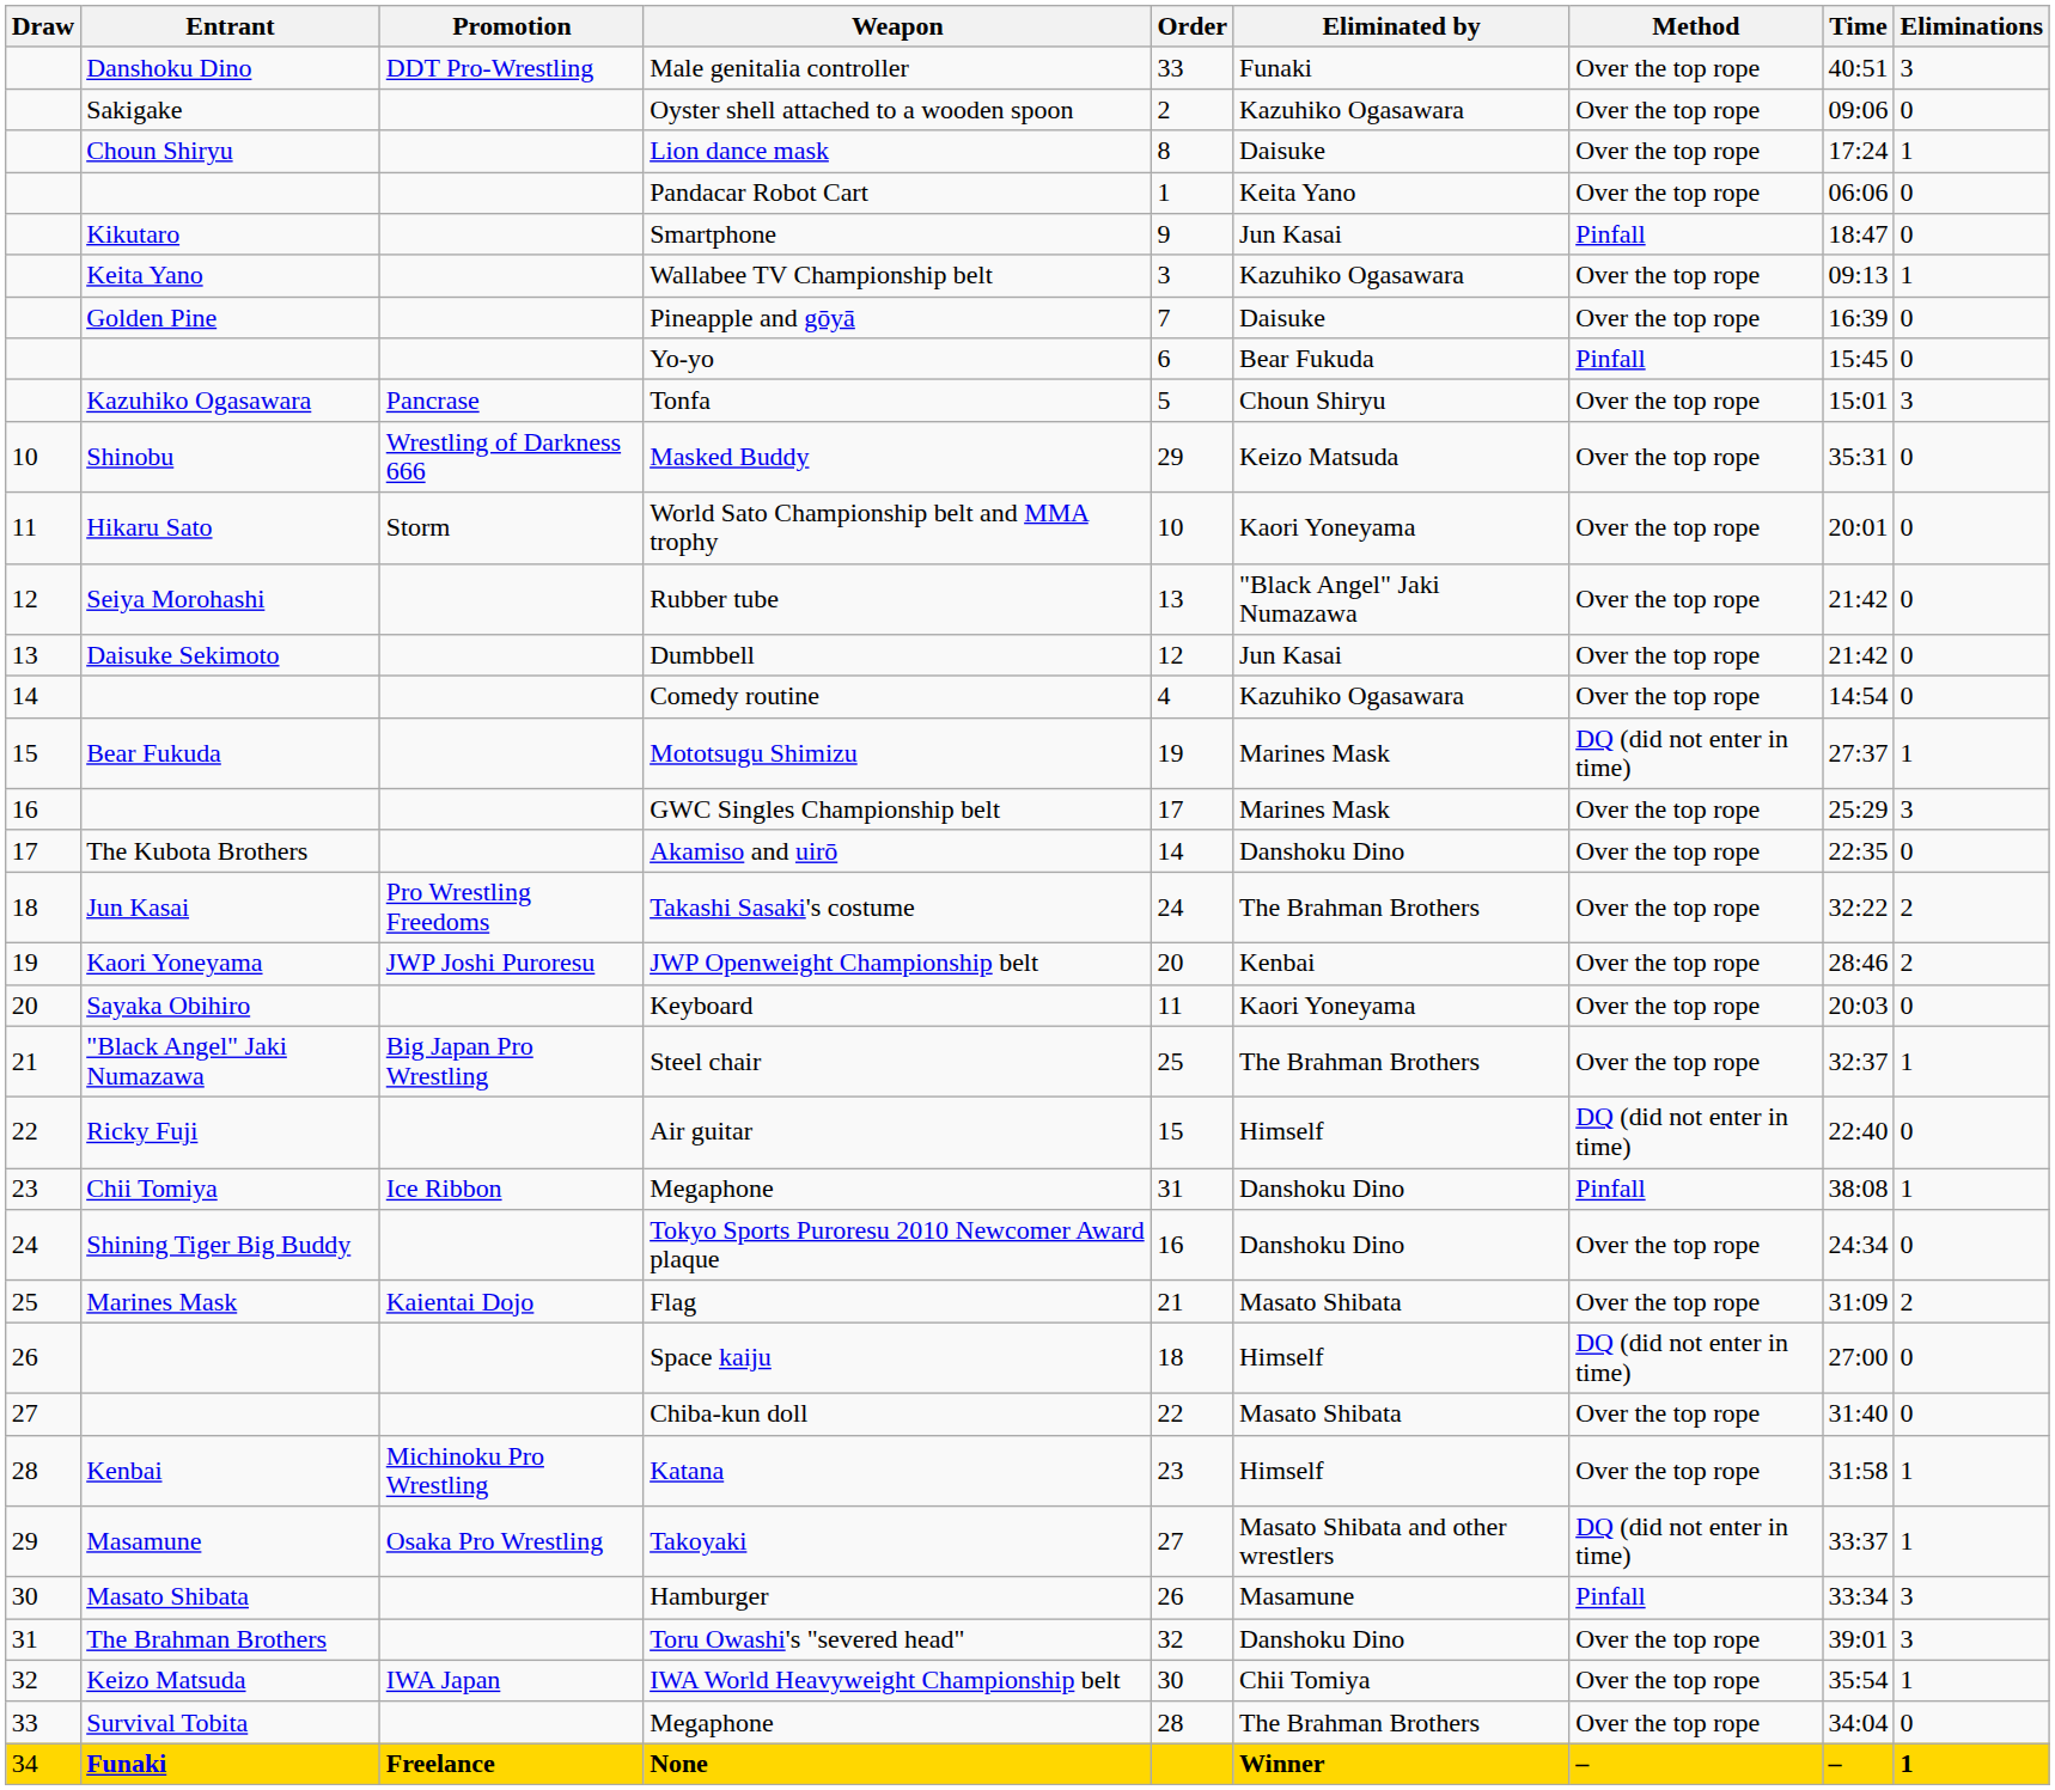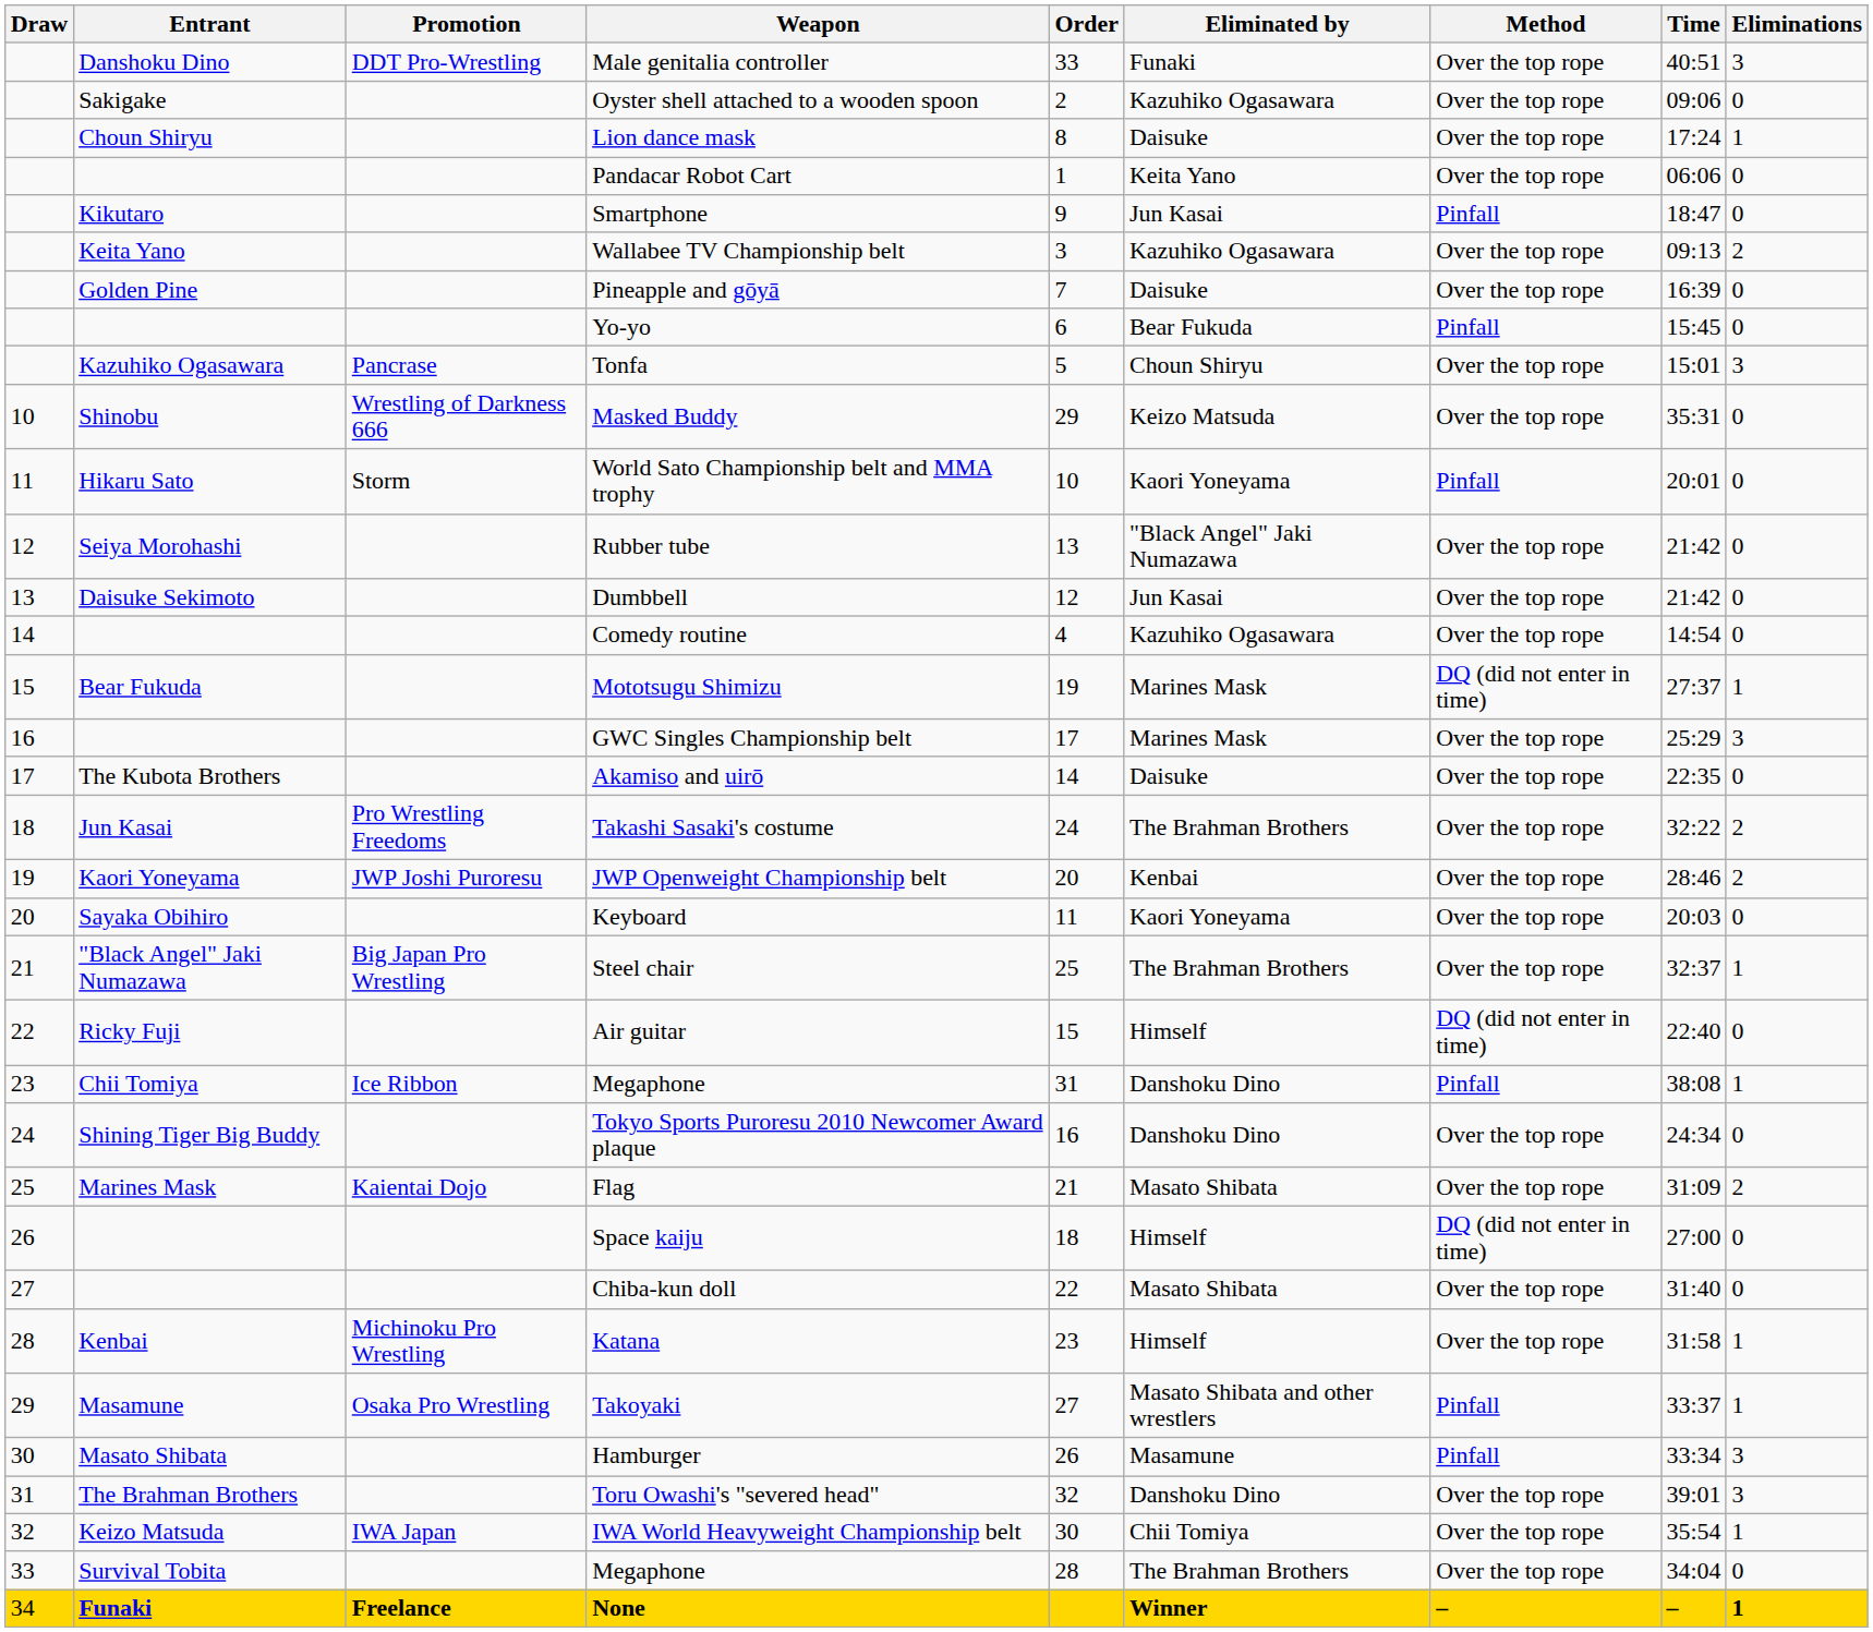Wallabee TV Championship belt | Eliminations: 1 -> 2
World Sato Championship belt and MMA trophy | Method: Over the top rope -> Pinfall
Akamiso and uirō | Eliminated by: Danshoku Dino -> Daisuke
Takoyaki | Method: DQ (did not enter in time) -> Pinfall
